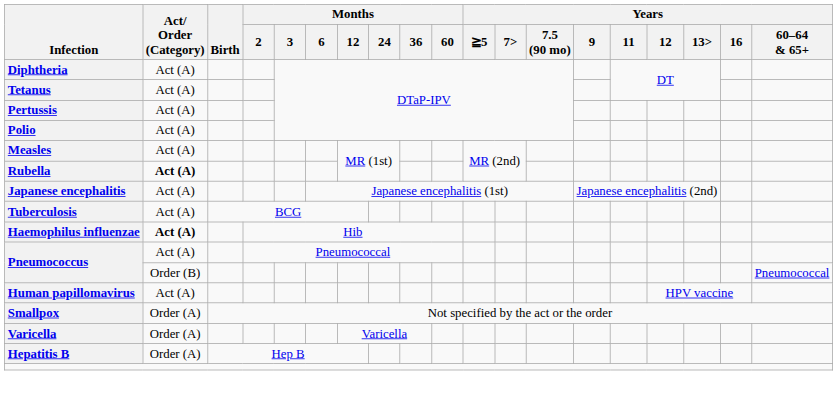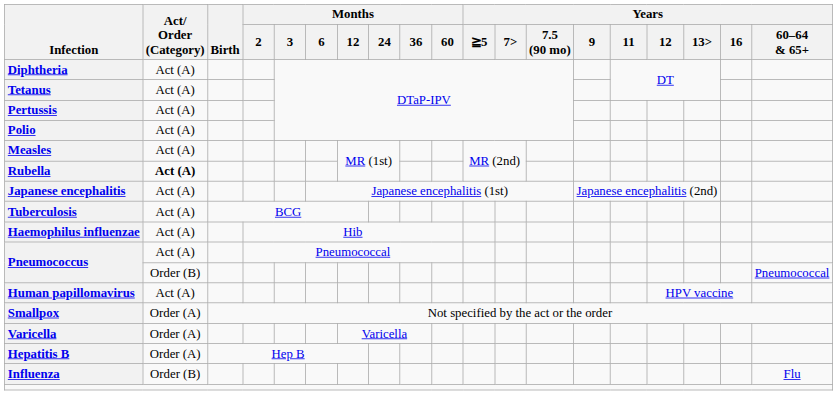Haemophilus influenzae | Act/ Order (Category): bold -> normal
+ row: Influenza | Order (B) | Flu
